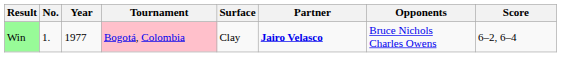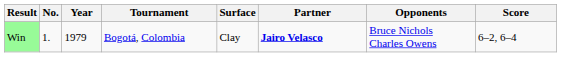Win | Year: 1977 -> 1979
Win | Tournament: pink background -> no background
